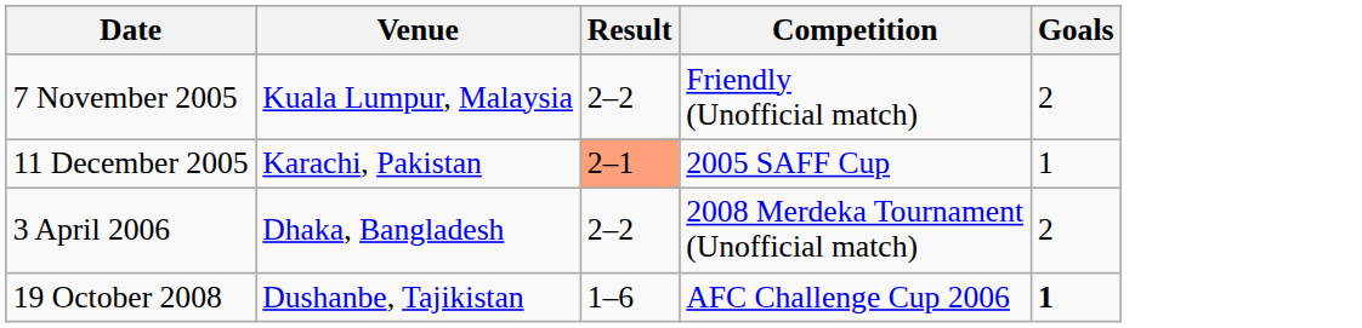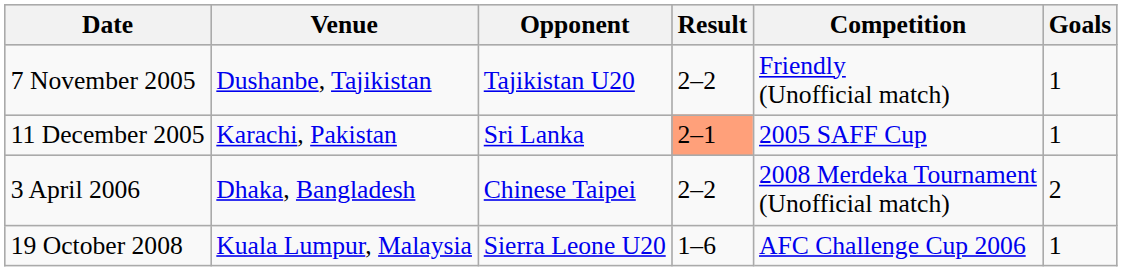+ column: Opponent | Tajikistan U20 | Sri Lanka | Chinese Taipei | Sierra Leone U20
7 November 2005 | Venue: Kuala Lumpur, Malaysia -> Dushanbe, Tajikistan
7 November 2005 | Goals: 2 -> 1
19 October 2008 | Venue: Dushanbe, Tajikistan -> Kuala Lumpur, Malaysia
19 October 2008 | Goals: bold -> normal
